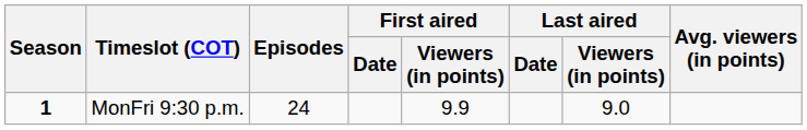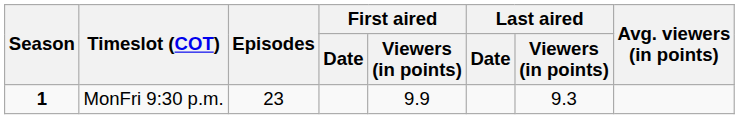MonFri 9:30 p.m. | Episodes: 24 -> 23
MonFri 9:30 p.m. | Last aired / Viewers (in points): 9.0 -> 9.3
